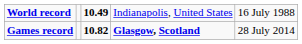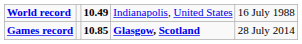Games record | column 3: 10.82 -> 10.85
